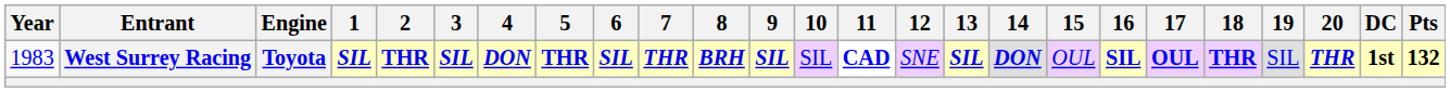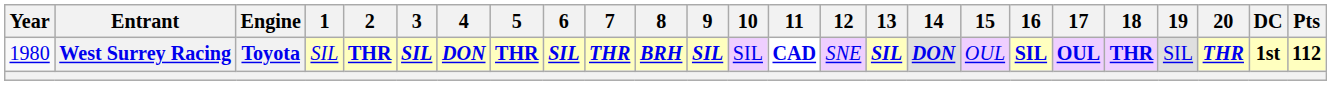West Surrey Racing | Year: 1983 -> 1980
West Surrey Racing | 1: bold -> normal
West Surrey Racing | Pts: 132 -> 112
